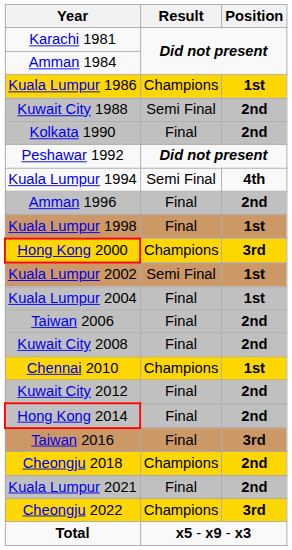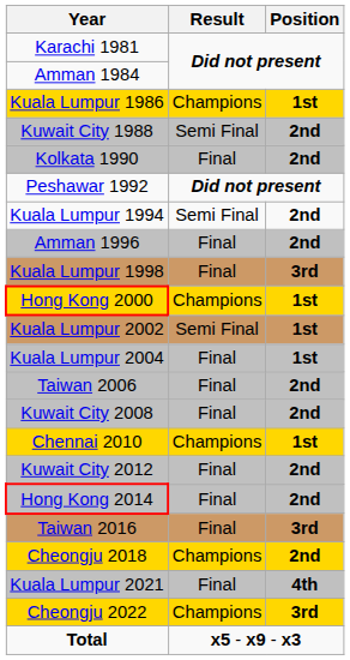Kuala Lumpur 1994 | Position: 4th -> 2nd
Kuala Lumpur 1998 | Position: 1st -> 3rd
Hong Kong 2000 | Position: 3rd -> 1st
Kuala Lumpur 2021 | Position: 2nd -> 4th
